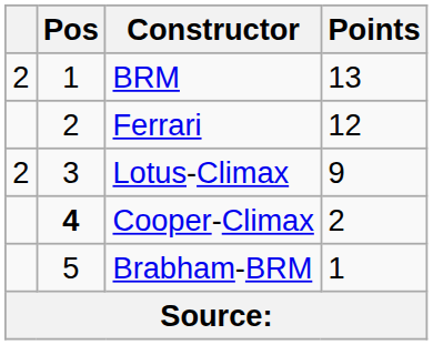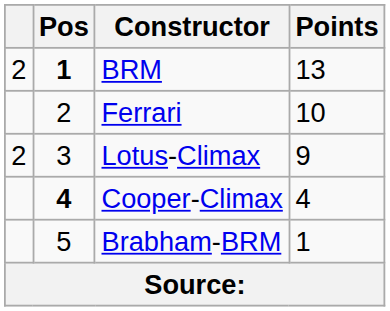BRM | Pos: normal -> bold
Ferrari | Points: 12 -> 10
Cooper-Climax | Points: 2 -> 4
